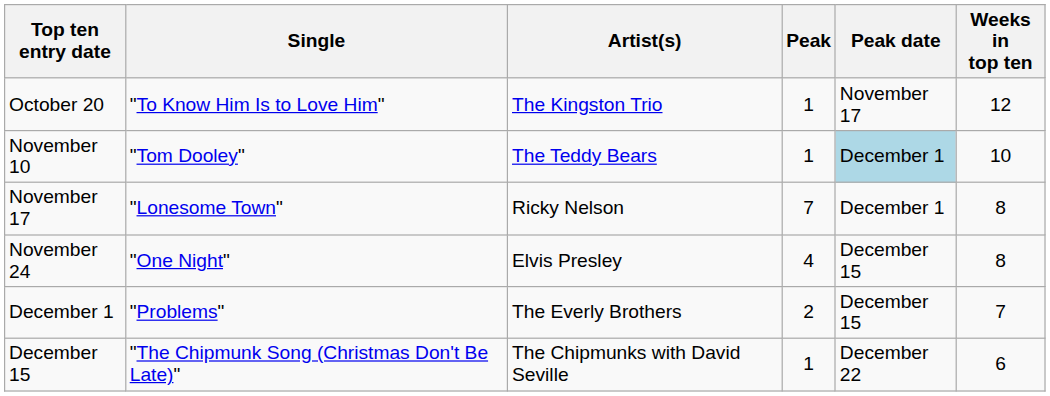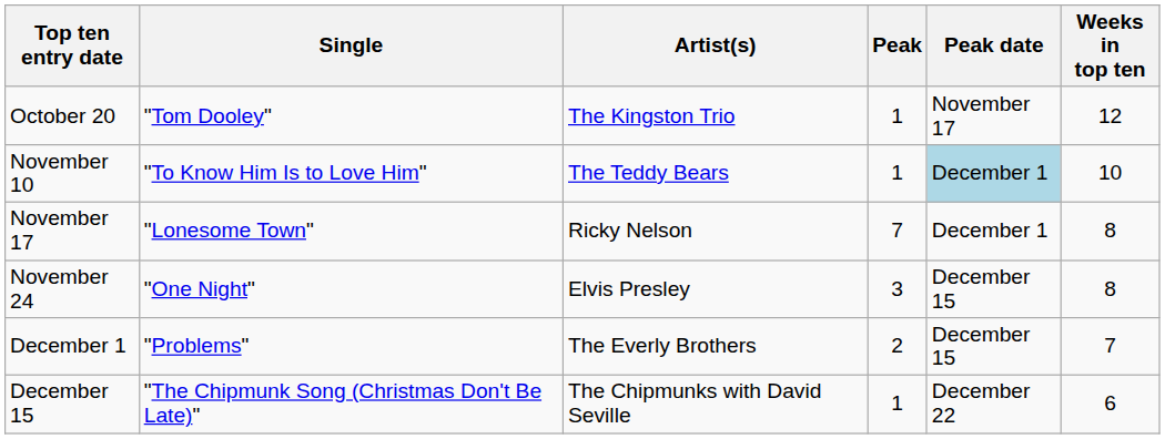October 20 | Single: "To Know Him Is to Love Him" -> "Tom Dooley"
November 10 | Single: "Tom Dooley" -> "To Know Him Is to Love Him"
November 24 | Peak: 4 -> 3
